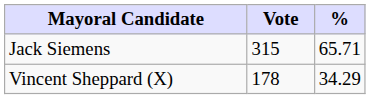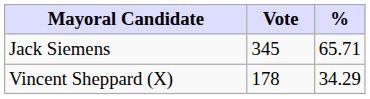Jack Siemens | Vote: 315 -> 345
